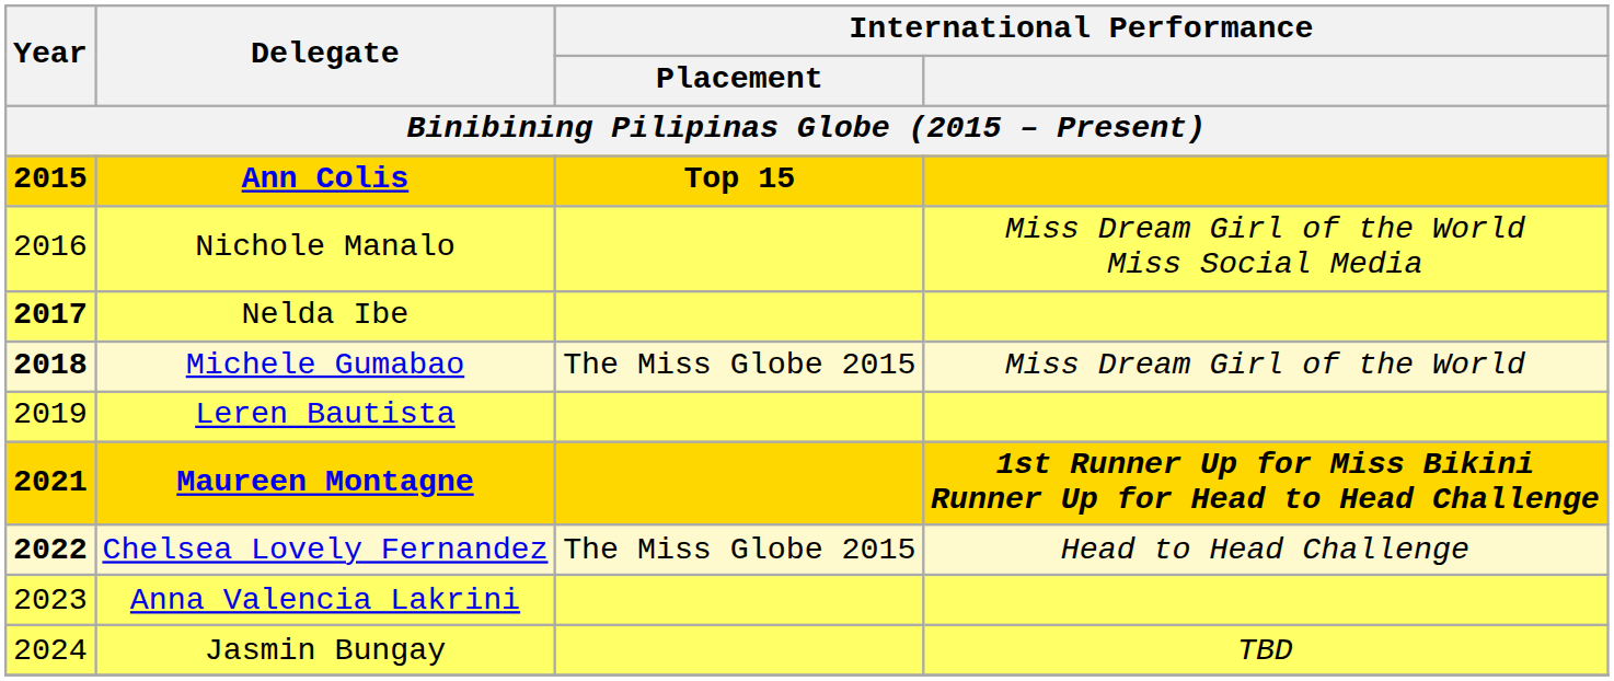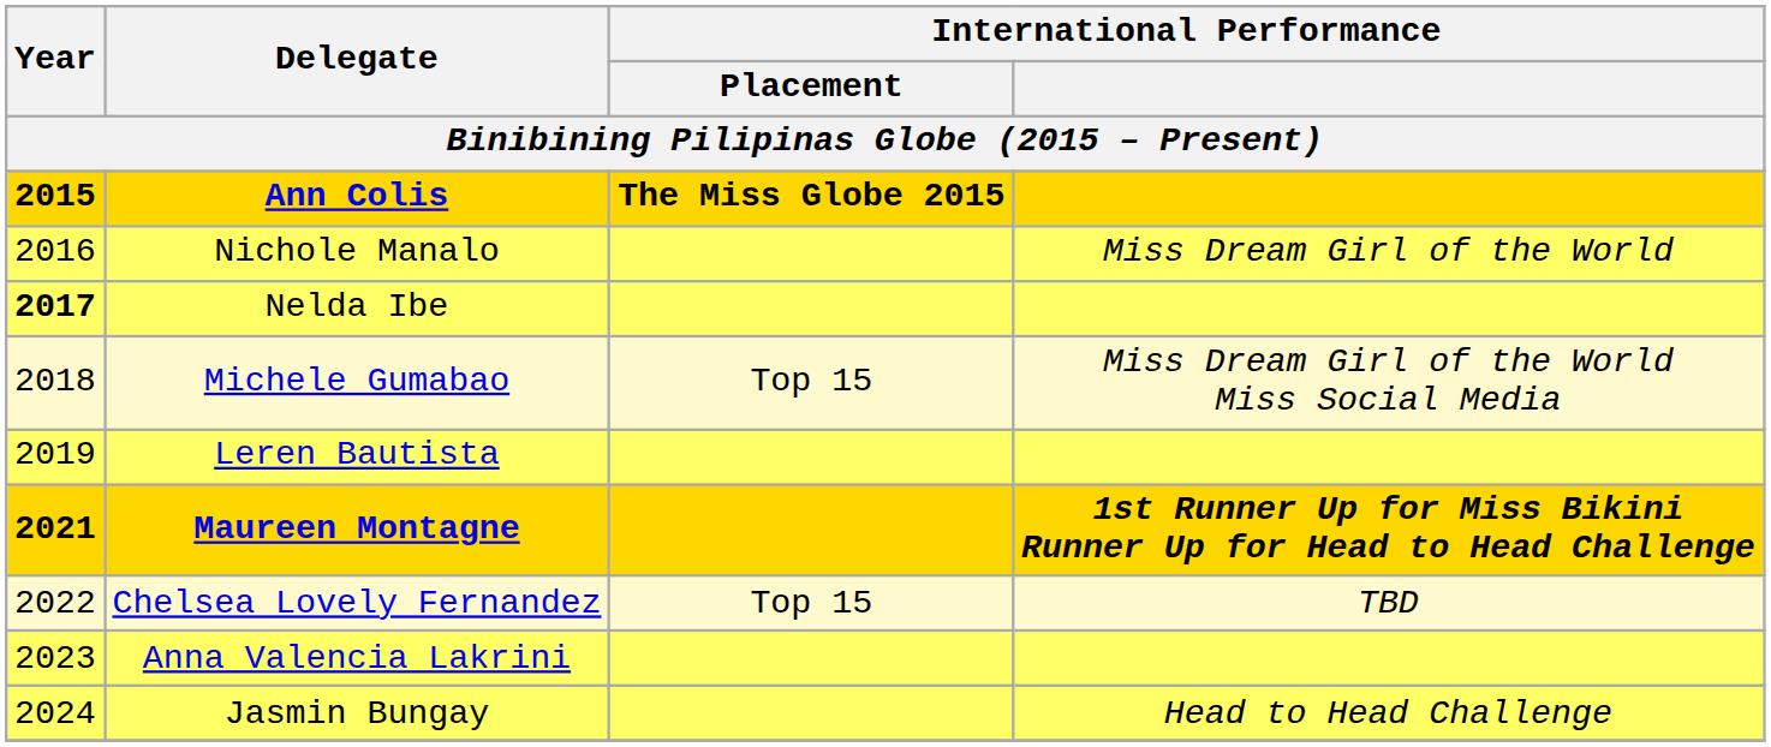Ann Colis | International Performance / Placement: Top 15 -> The Miss Globe 2015
Nichole Manalo | International Performance: Miss Dream Girl of the World Miss Social Media -> Miss Dream Girl of the World
Michele Gumabao | Year: bold -> normal
Michele Gumabao | International Performance / Placement: The Miss Globe 2015 -> Top 15
Michele Gumabao | International Performance: Miss Dream Girl of the World -> Miss Dream Girl of the World Miss Social Media
Chelsea Lovely Fernandez | Year: bold -> normal
Chelsea Lovely Fernandez | International Performance / Placement: The Miss Globe 2015 -> Top 15
Chelsea Lovely Fernandez | International Performance: Head to Head Challenge -> TBD
Jasmin Bungay | International Performance: TBD -> Head to Head Challenge
